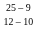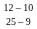rows swapped: 25 – 9 <-> 12 – 10
